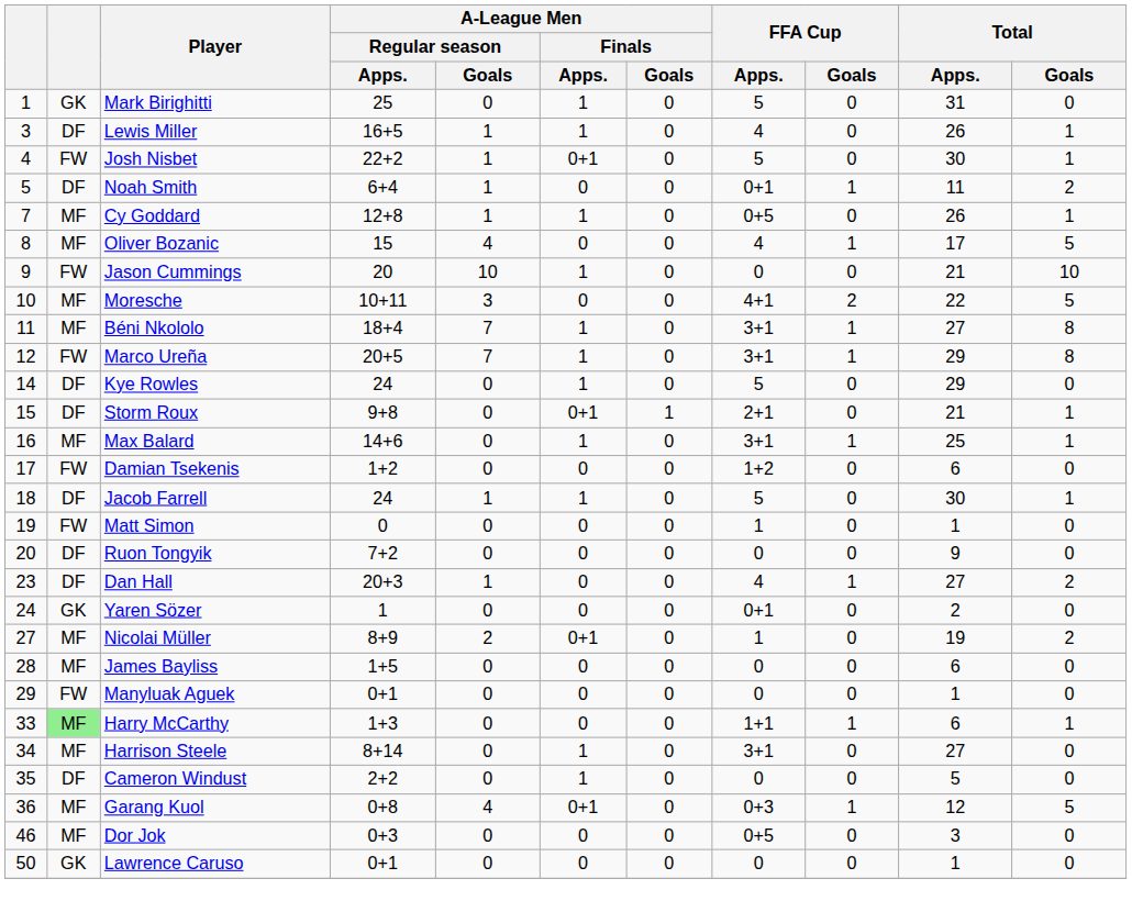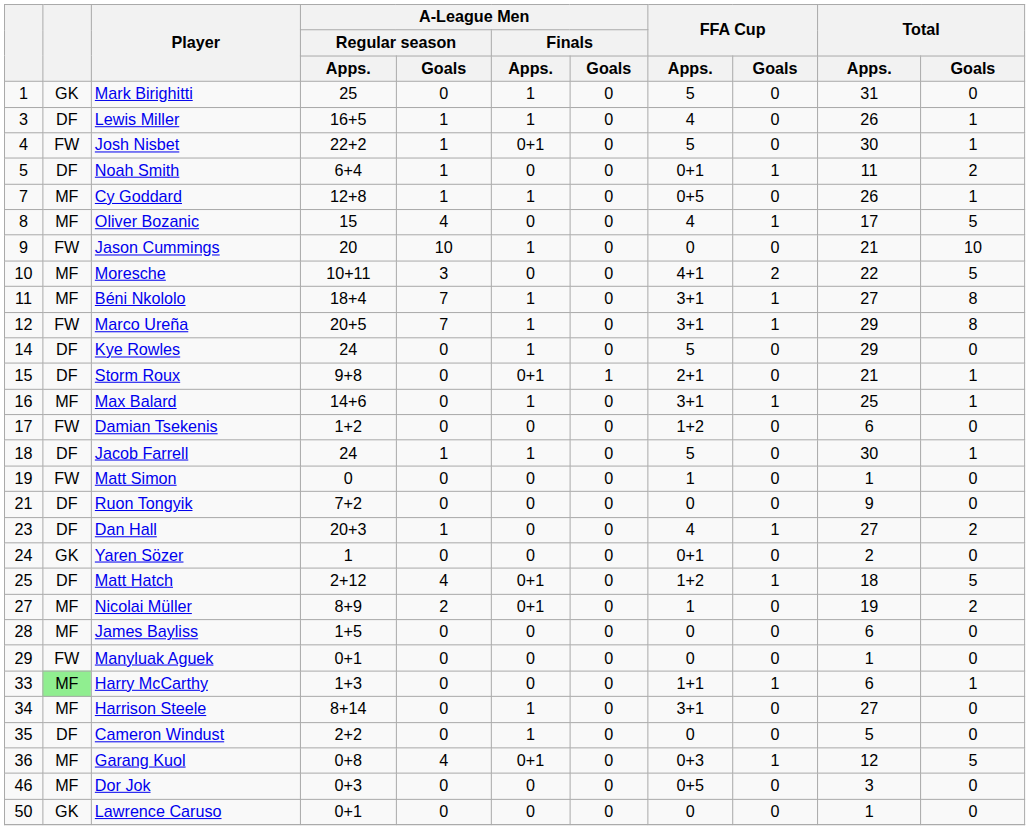Ruon Tongyik | column 1: 20 -> 21
+ row: 25 | DF | Matt Hatch | 2+12 | 4 | 0+1 | 0 | 1+2 | 1 | 18 | 5
